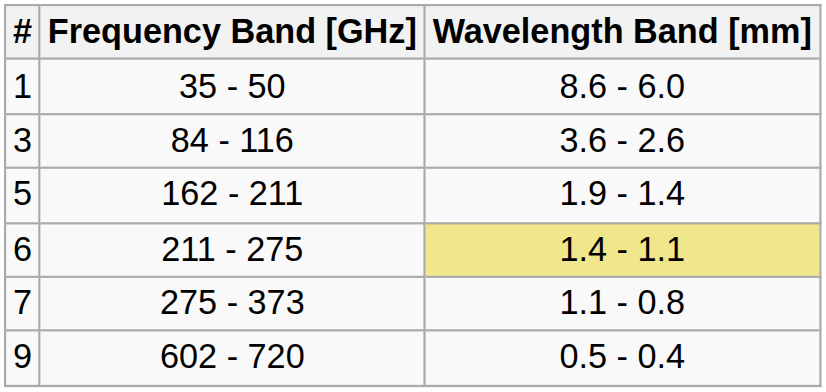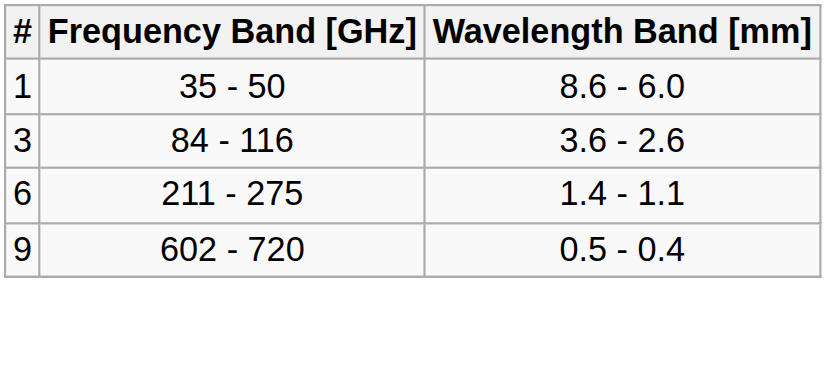- row: 5 | 162 - 211 | 1.9 - 1.4
6 | Wavelength Band [mm]: khaki background -> no background
- row: 7 | 275 - 373 | 1.1 - 0.8
